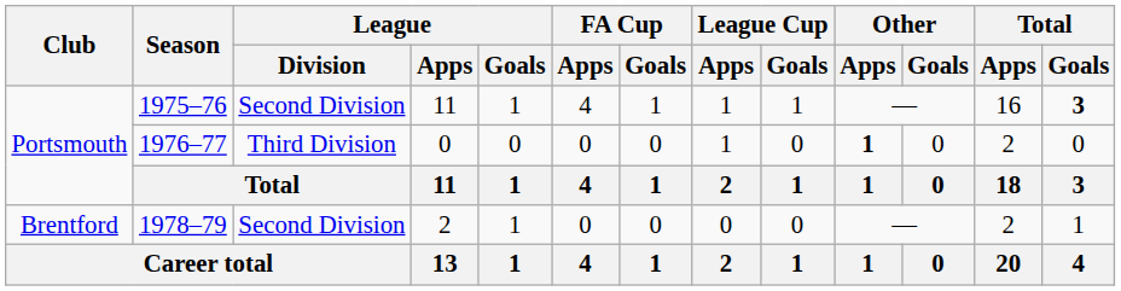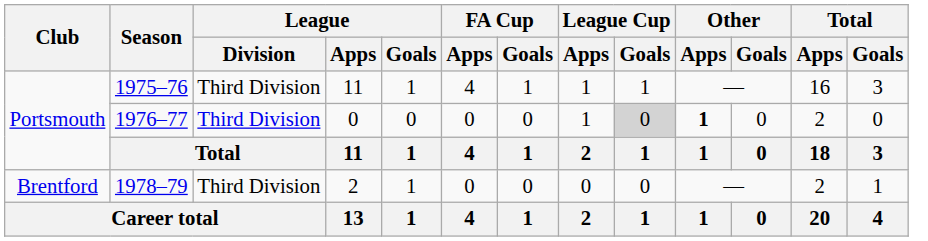1975–76 | League / Division: Second Division -> Third Division
1975–76 | Total / Goals: bold -> normal
1976–77 | League Cup / Goals: no background -> lightgrey background
1978–79 | League / Division: Second Division -> Third Division
